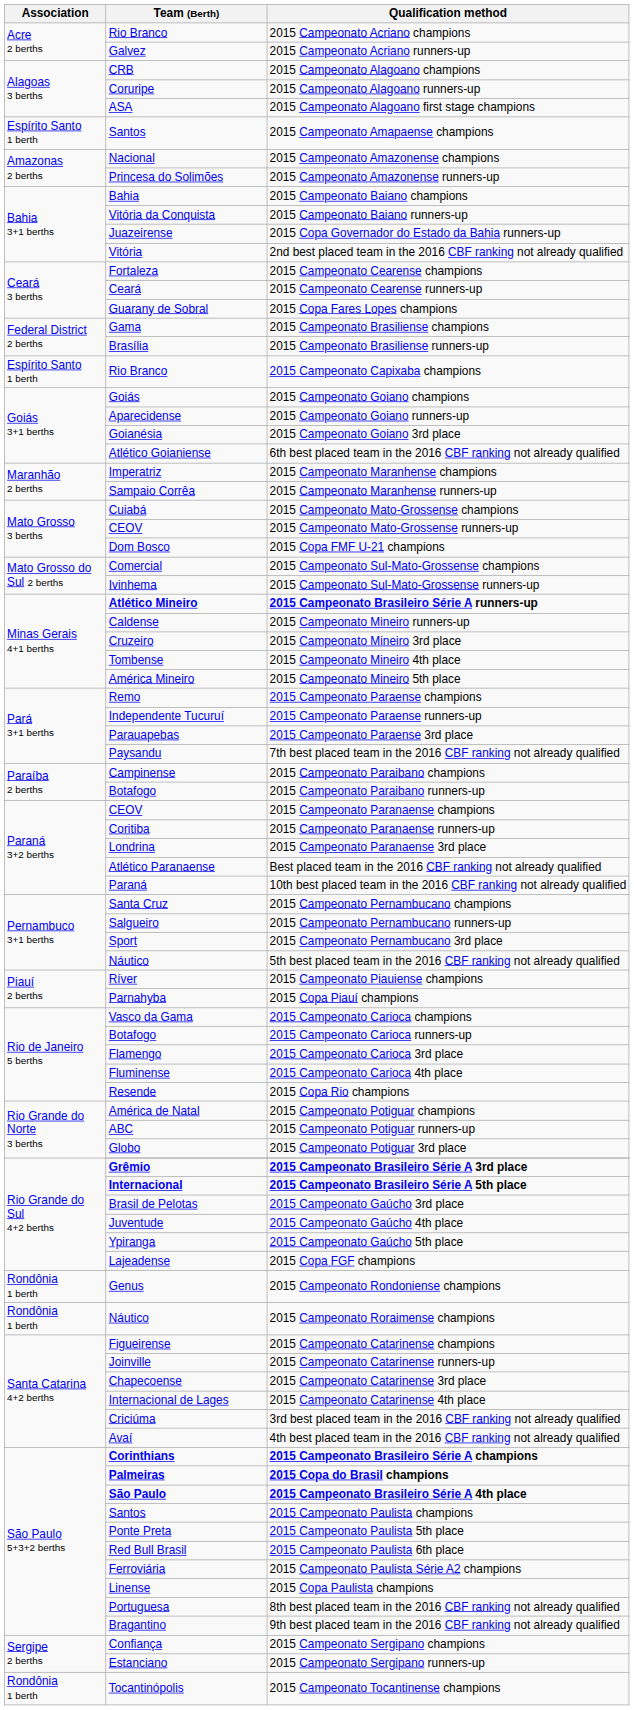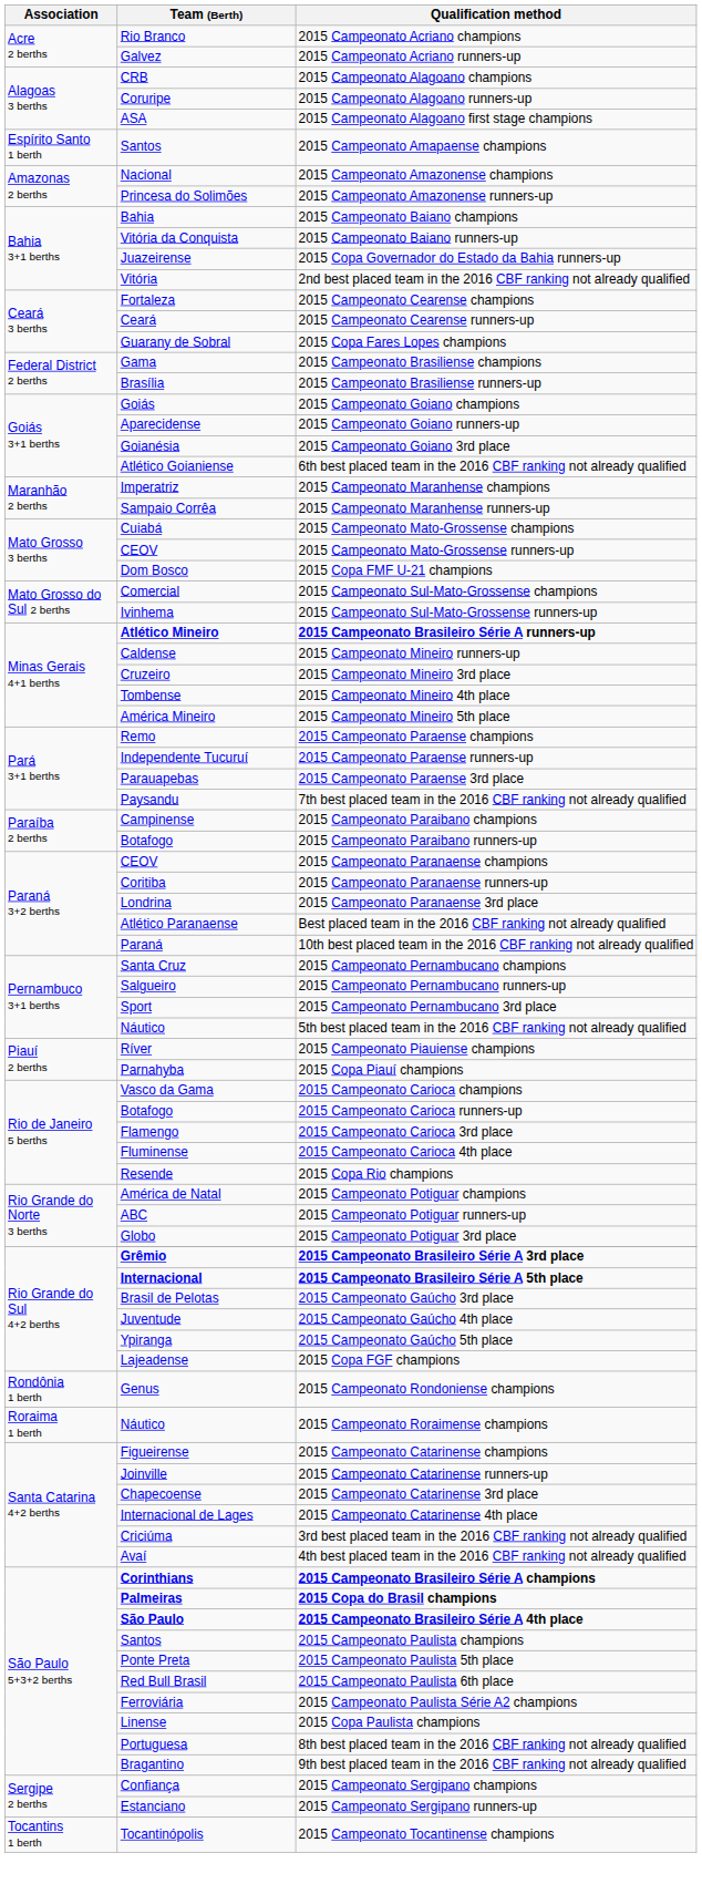- row: Espírito Santo 1 berth | Rio Branco | 2015 Campeonato Capixaba champions
2015 Campeonato Roraimense champions | Association: Rondônia 1 berth -> Roraima 1 berth
2015 Campeonato Tocantinense champions | Association: Rondônia 1 berth -> Tocantins 1 berth
